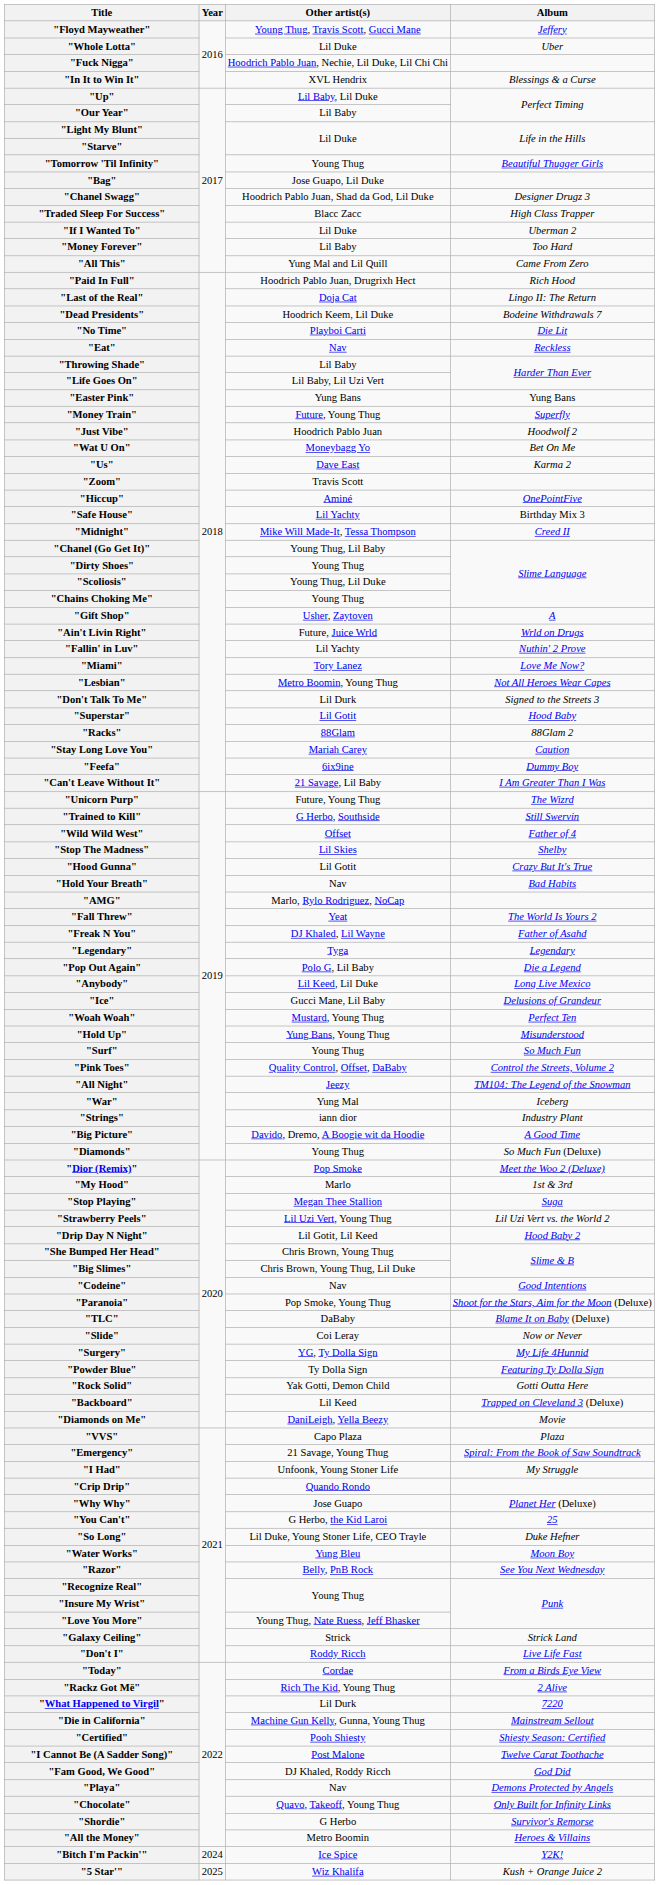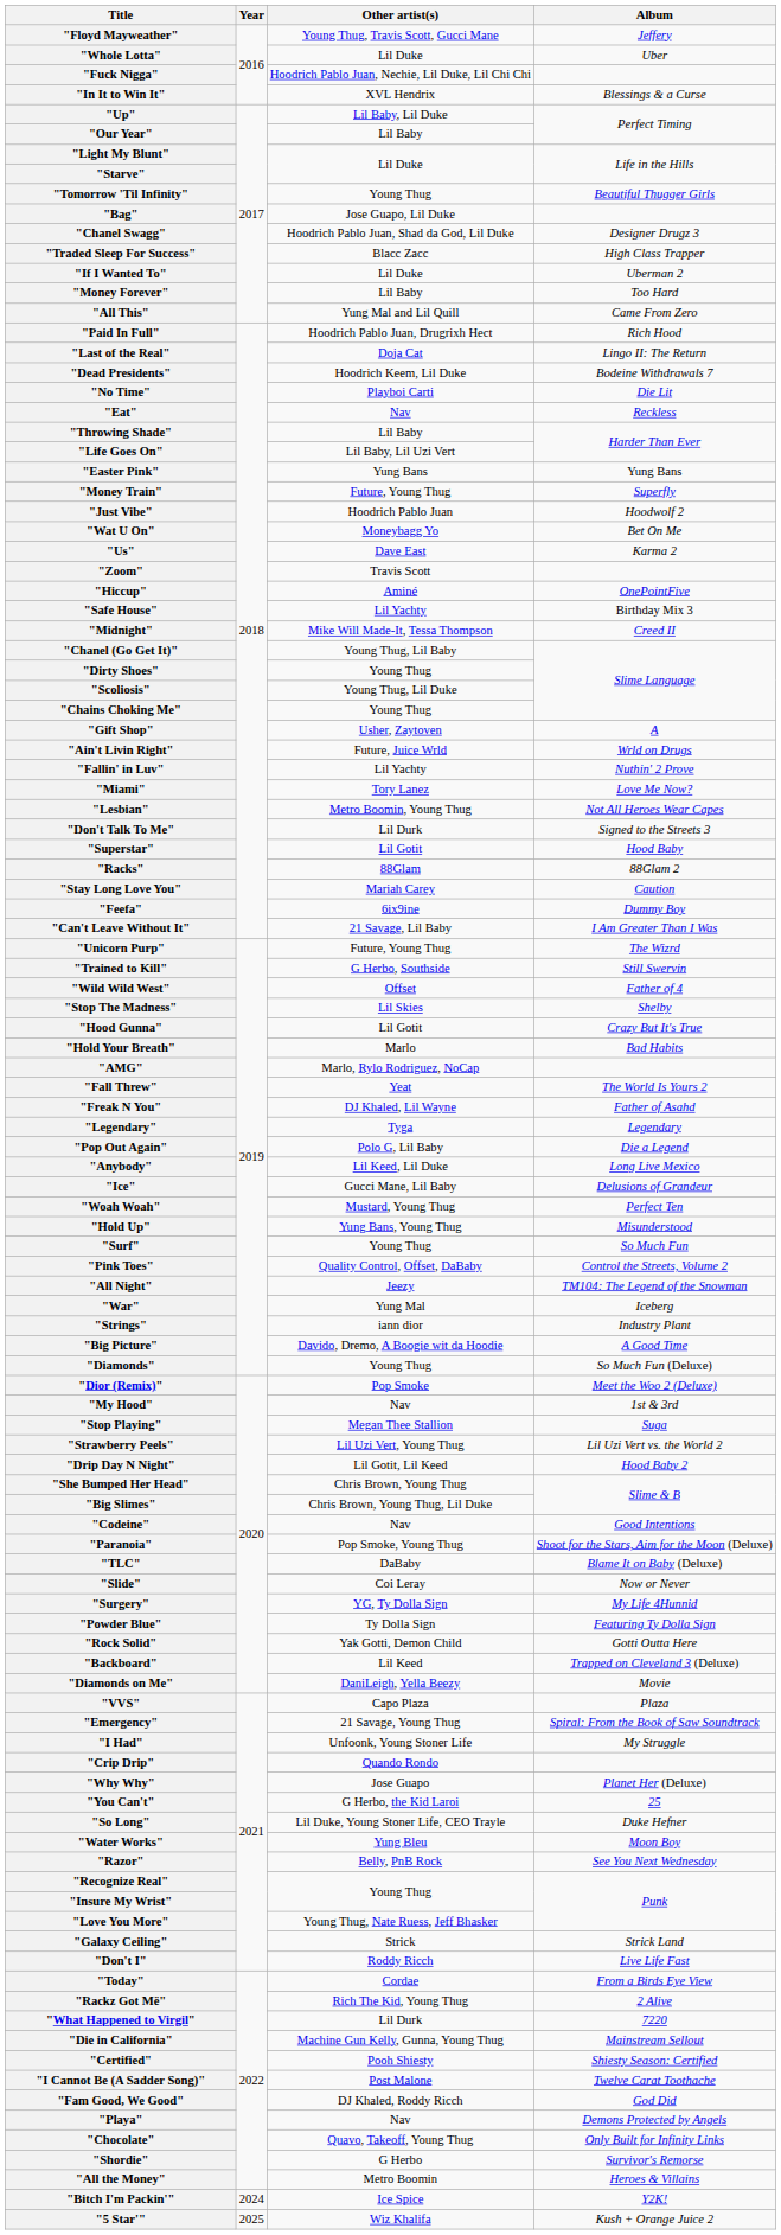"Hold Your Breath" | Other artist(s): Nav -> Marlo
"My Hood" | Other artist(s): Marlo -> Nav
